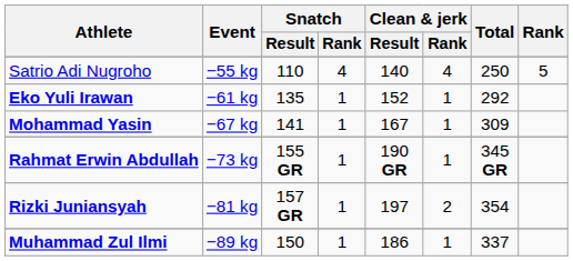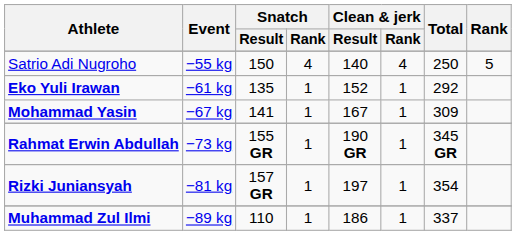Satrio Adi Nugroho | Snatch / Result: 110 -> 150
Rizki Juniansyah | Clean & jerk / Rank: 2 -> 1
Muhammad Zul Ilmi | Snatch / Result: 150 -> 110
